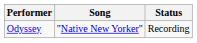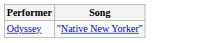- column: Status | Recording
